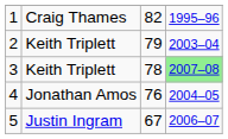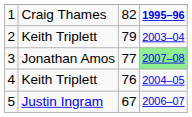1 | column 4: normal -> bold
3 | column 2: Keith Triplett -> Jonathan Amos
3 | column 3: 78 -> 77
4 | column 2: Jonathan Amos -> Keith Triplett
